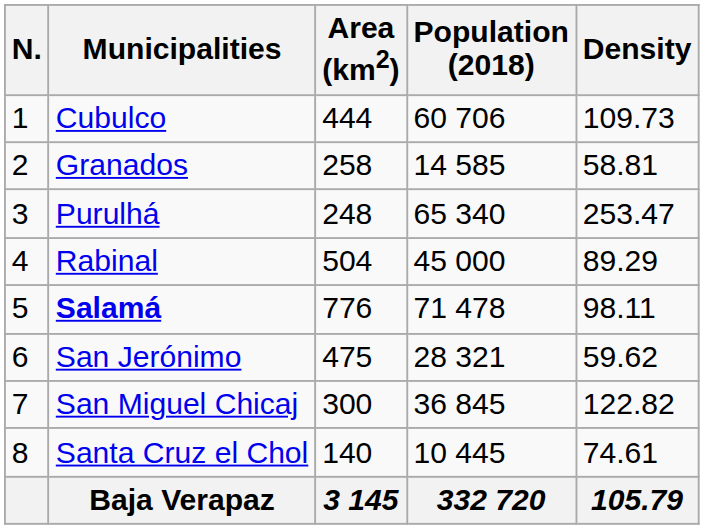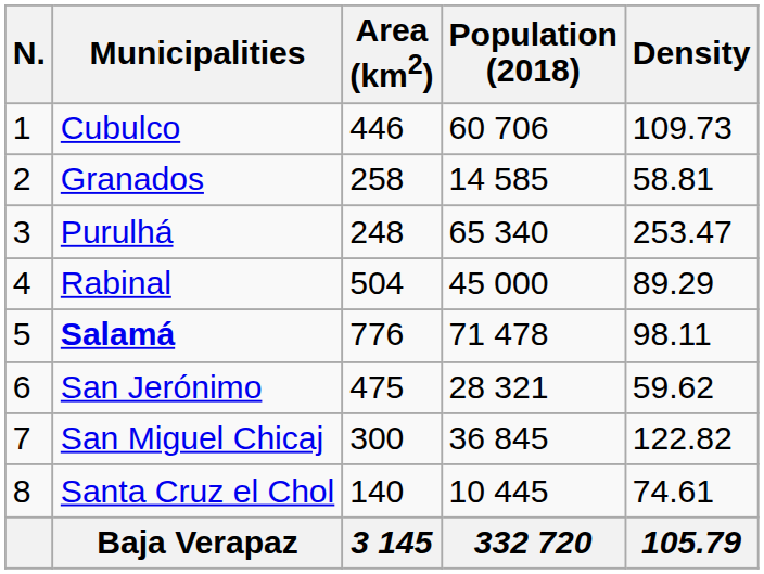Cubulco | Area (km2): 444 -> 446
